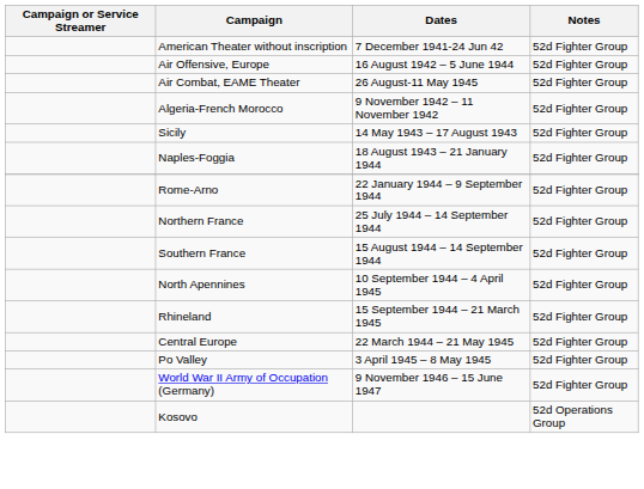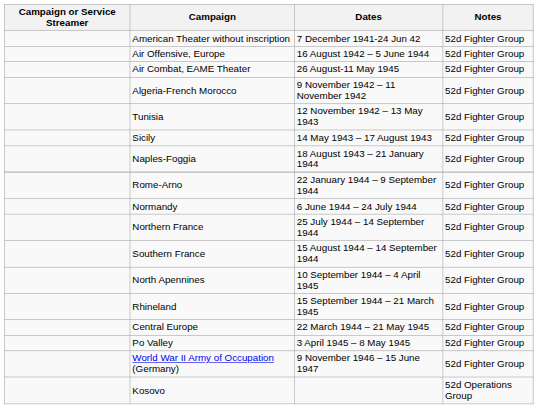+ row: Tunisia | 12 November 1942 – 13 May 1943 | 52d Fighter Group
+ row: Normandy | 6 June 1944 – 24 July 1944 | 52d Fighter Group
